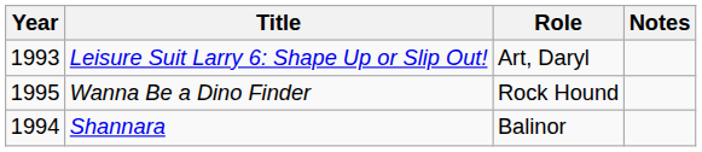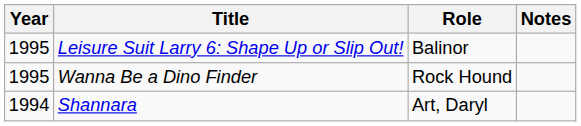Leisure Suit Larry 6: Shape Up or Slip Out! | Year: 1993 -> 1995
Leisure Suit Larry 6: Shape Up or Slip Out! | Role: Art, Daryl -> Balinor
Shannara | Role: Balinor -> Art, Daryl
